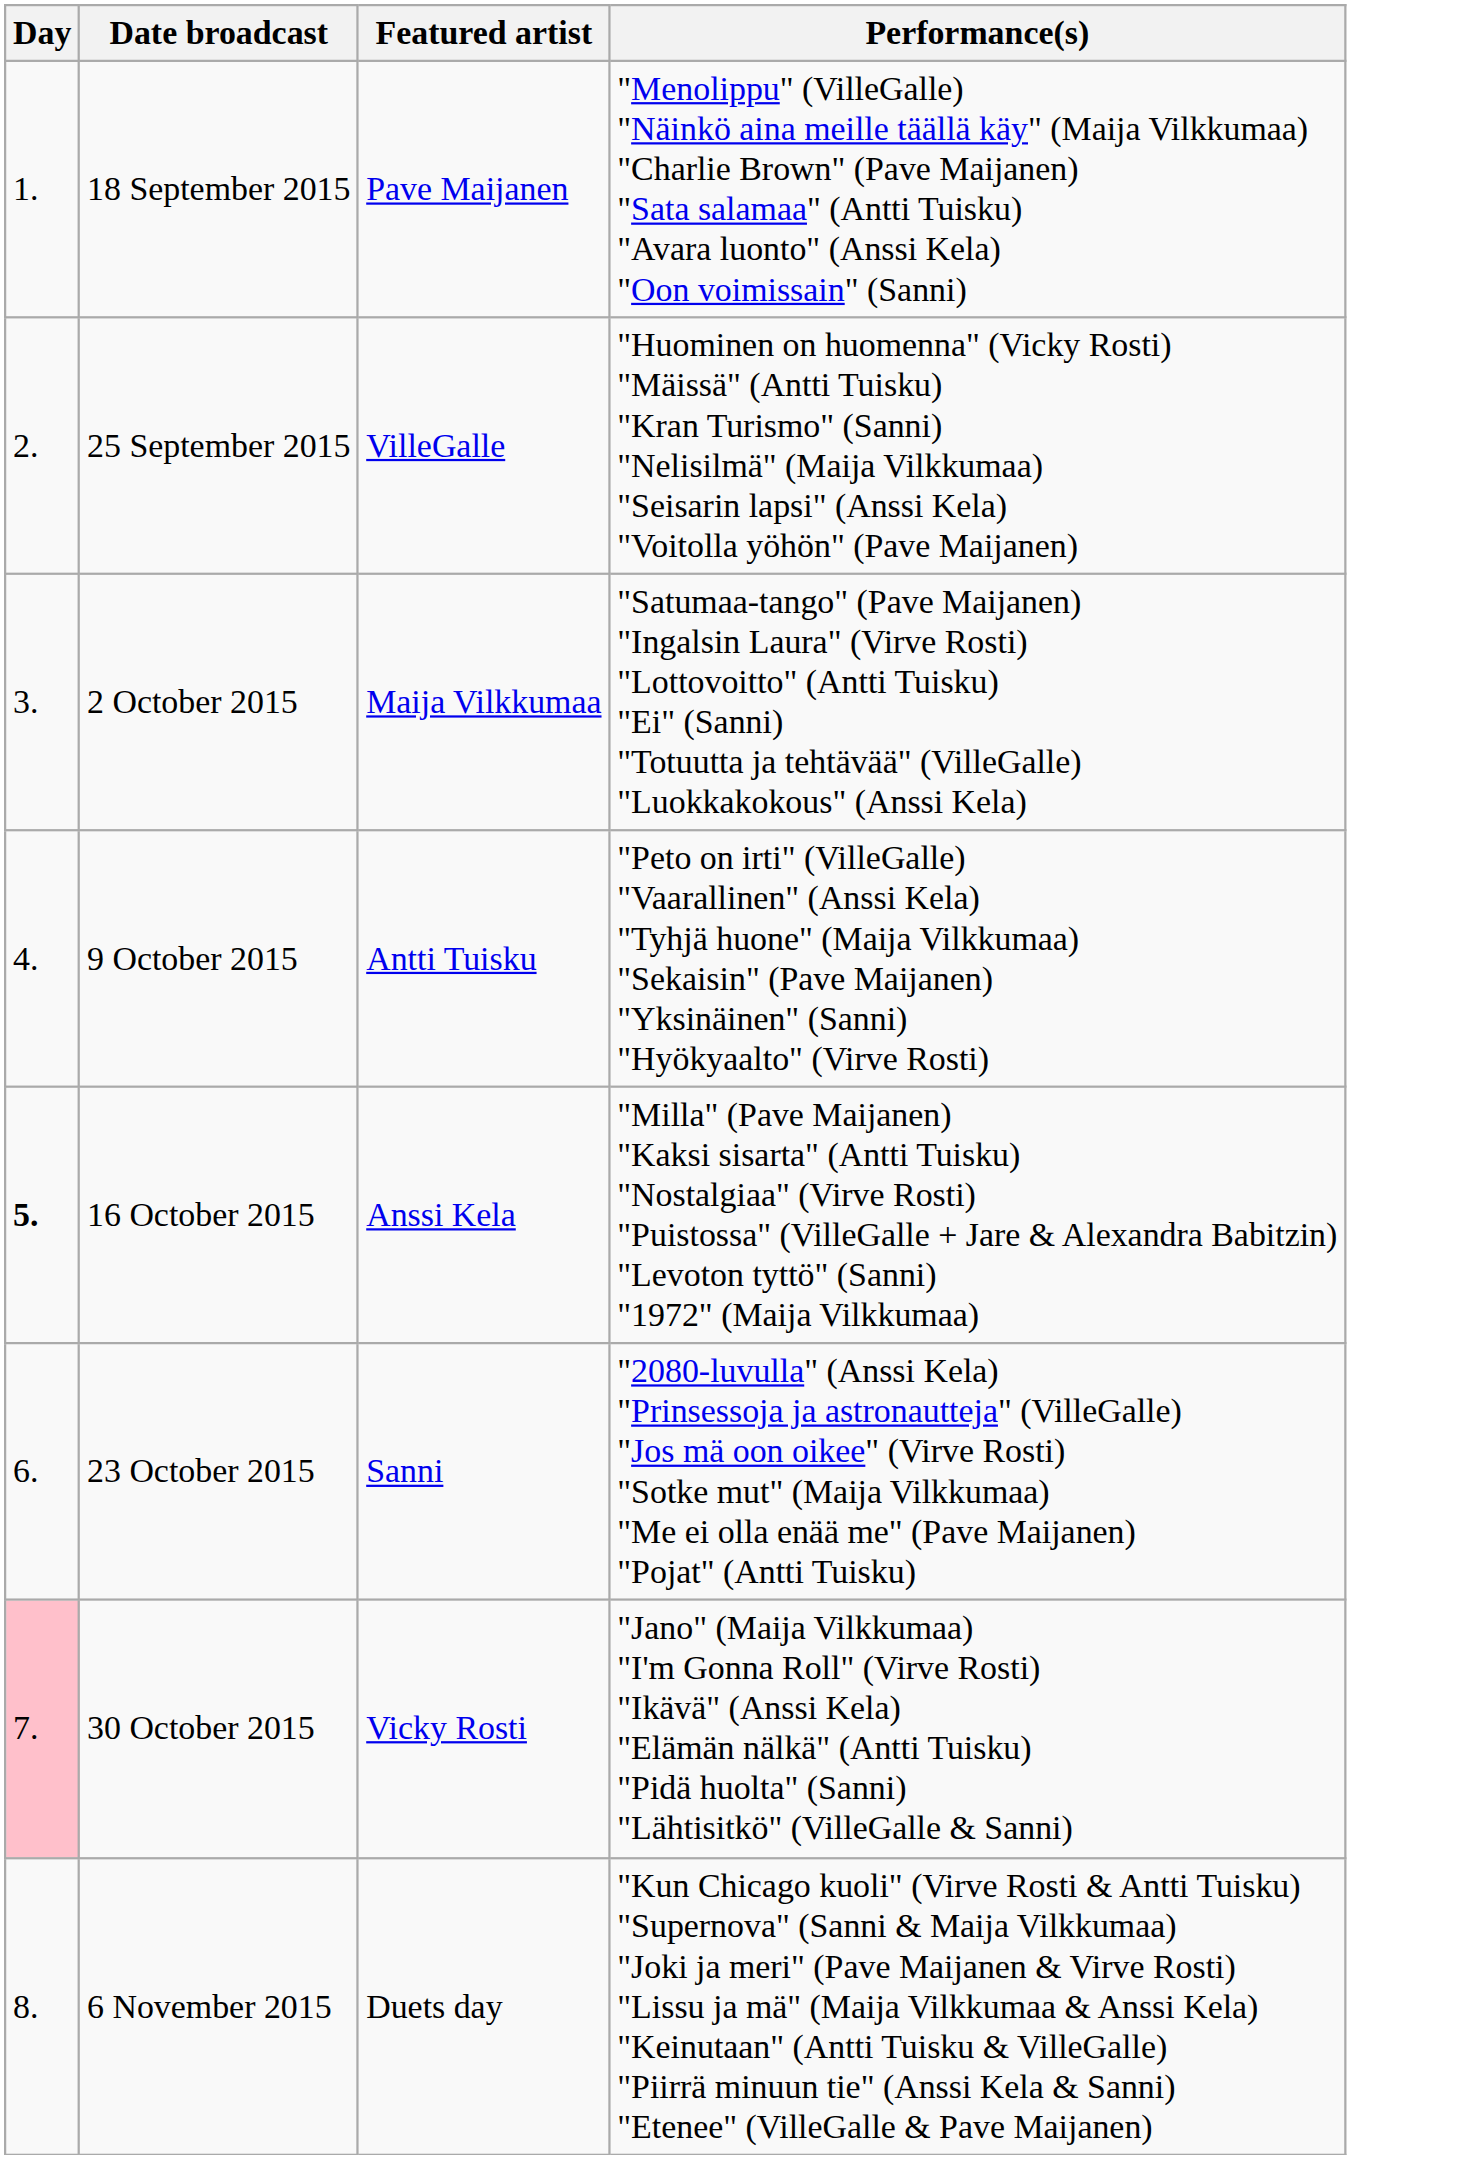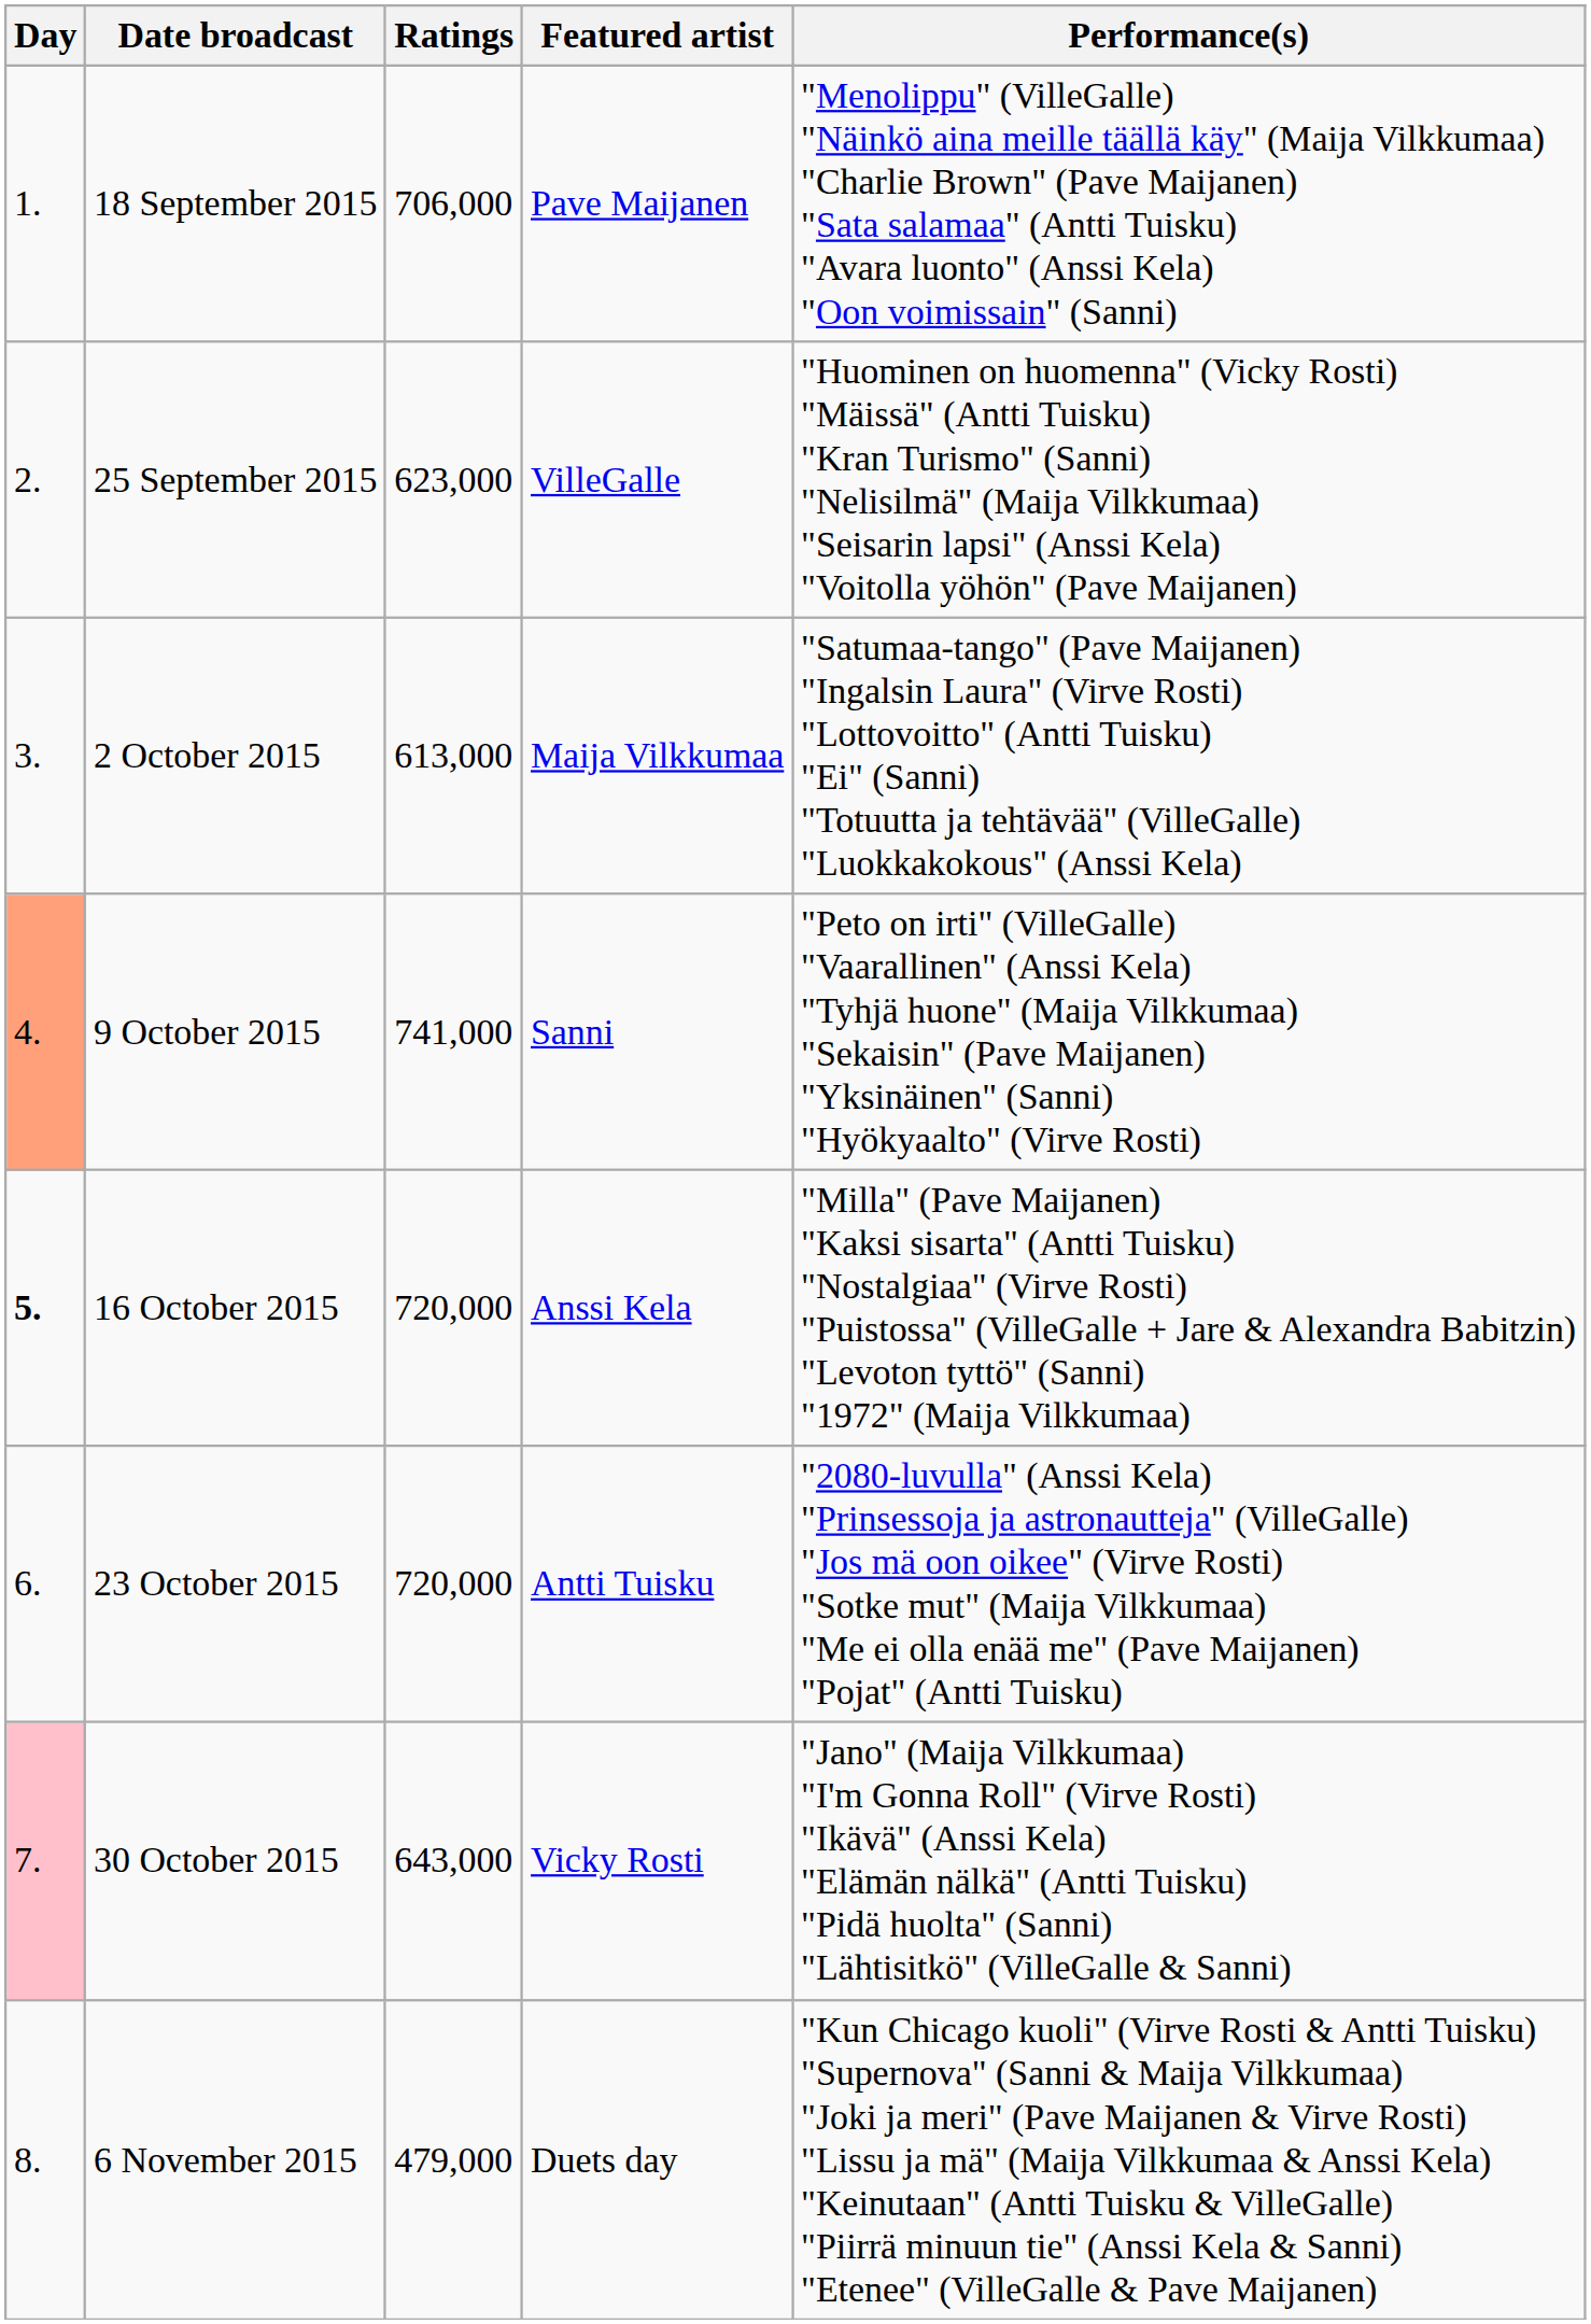+ column: Ratings | 706,000 | 623,000 | 613,000 | 741,000 | 720,000 | 720,000 | 643,000 | 479,000
9 October 2015 | Day: no background -> lightsalmon background
9 October 2015 | Featured artist: Antti Tuisku -> Sanni
23 October 2015 | Featured artist: Sanni -> Antti Tuisku
